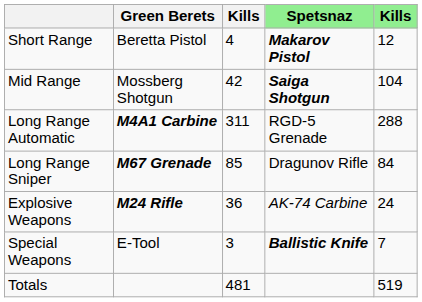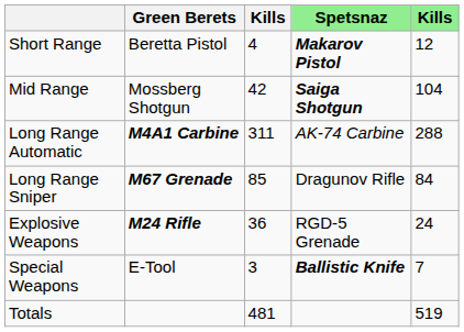Long Range Automatic | Spetsnaz: RGD-5 Grenade -> AK-74 Carbine
Explosive Weapons | Spetsnaz: AK-74 Carbine -> RGD-5 Grenade
